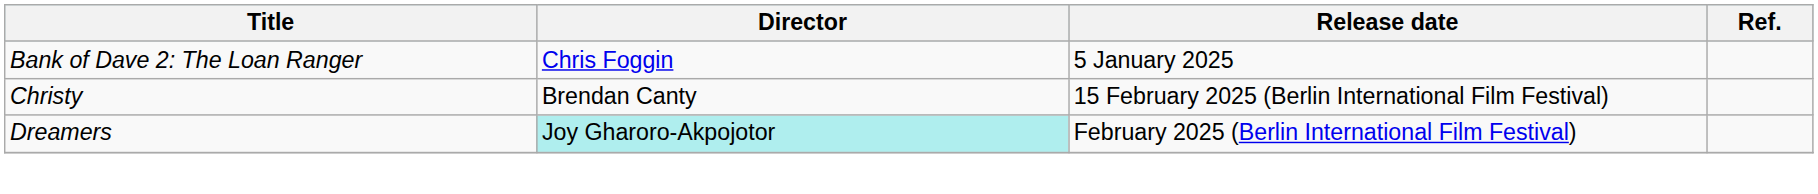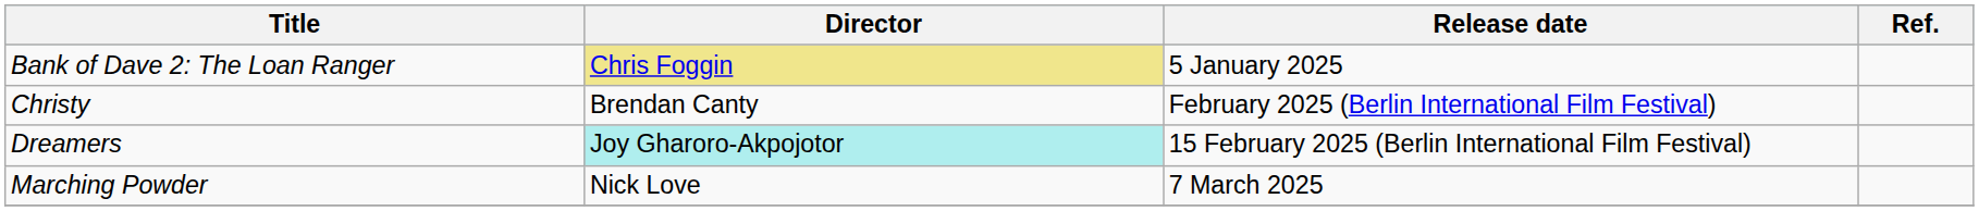Bank of Dave 2: The Loan Ranger | Director: no background -> khaki background
Christy | Release date: 15 February 2025 (Berlin International Film Festival) -> February 2025 (Berlin International Film Festival)
Dreamers | Release date: February 2025 (Berlin International Film Festival) -> 15 February 2025 (Berlin International Film Festival)
+ row: Marching Powder | Nick Love | 7 March 2025
